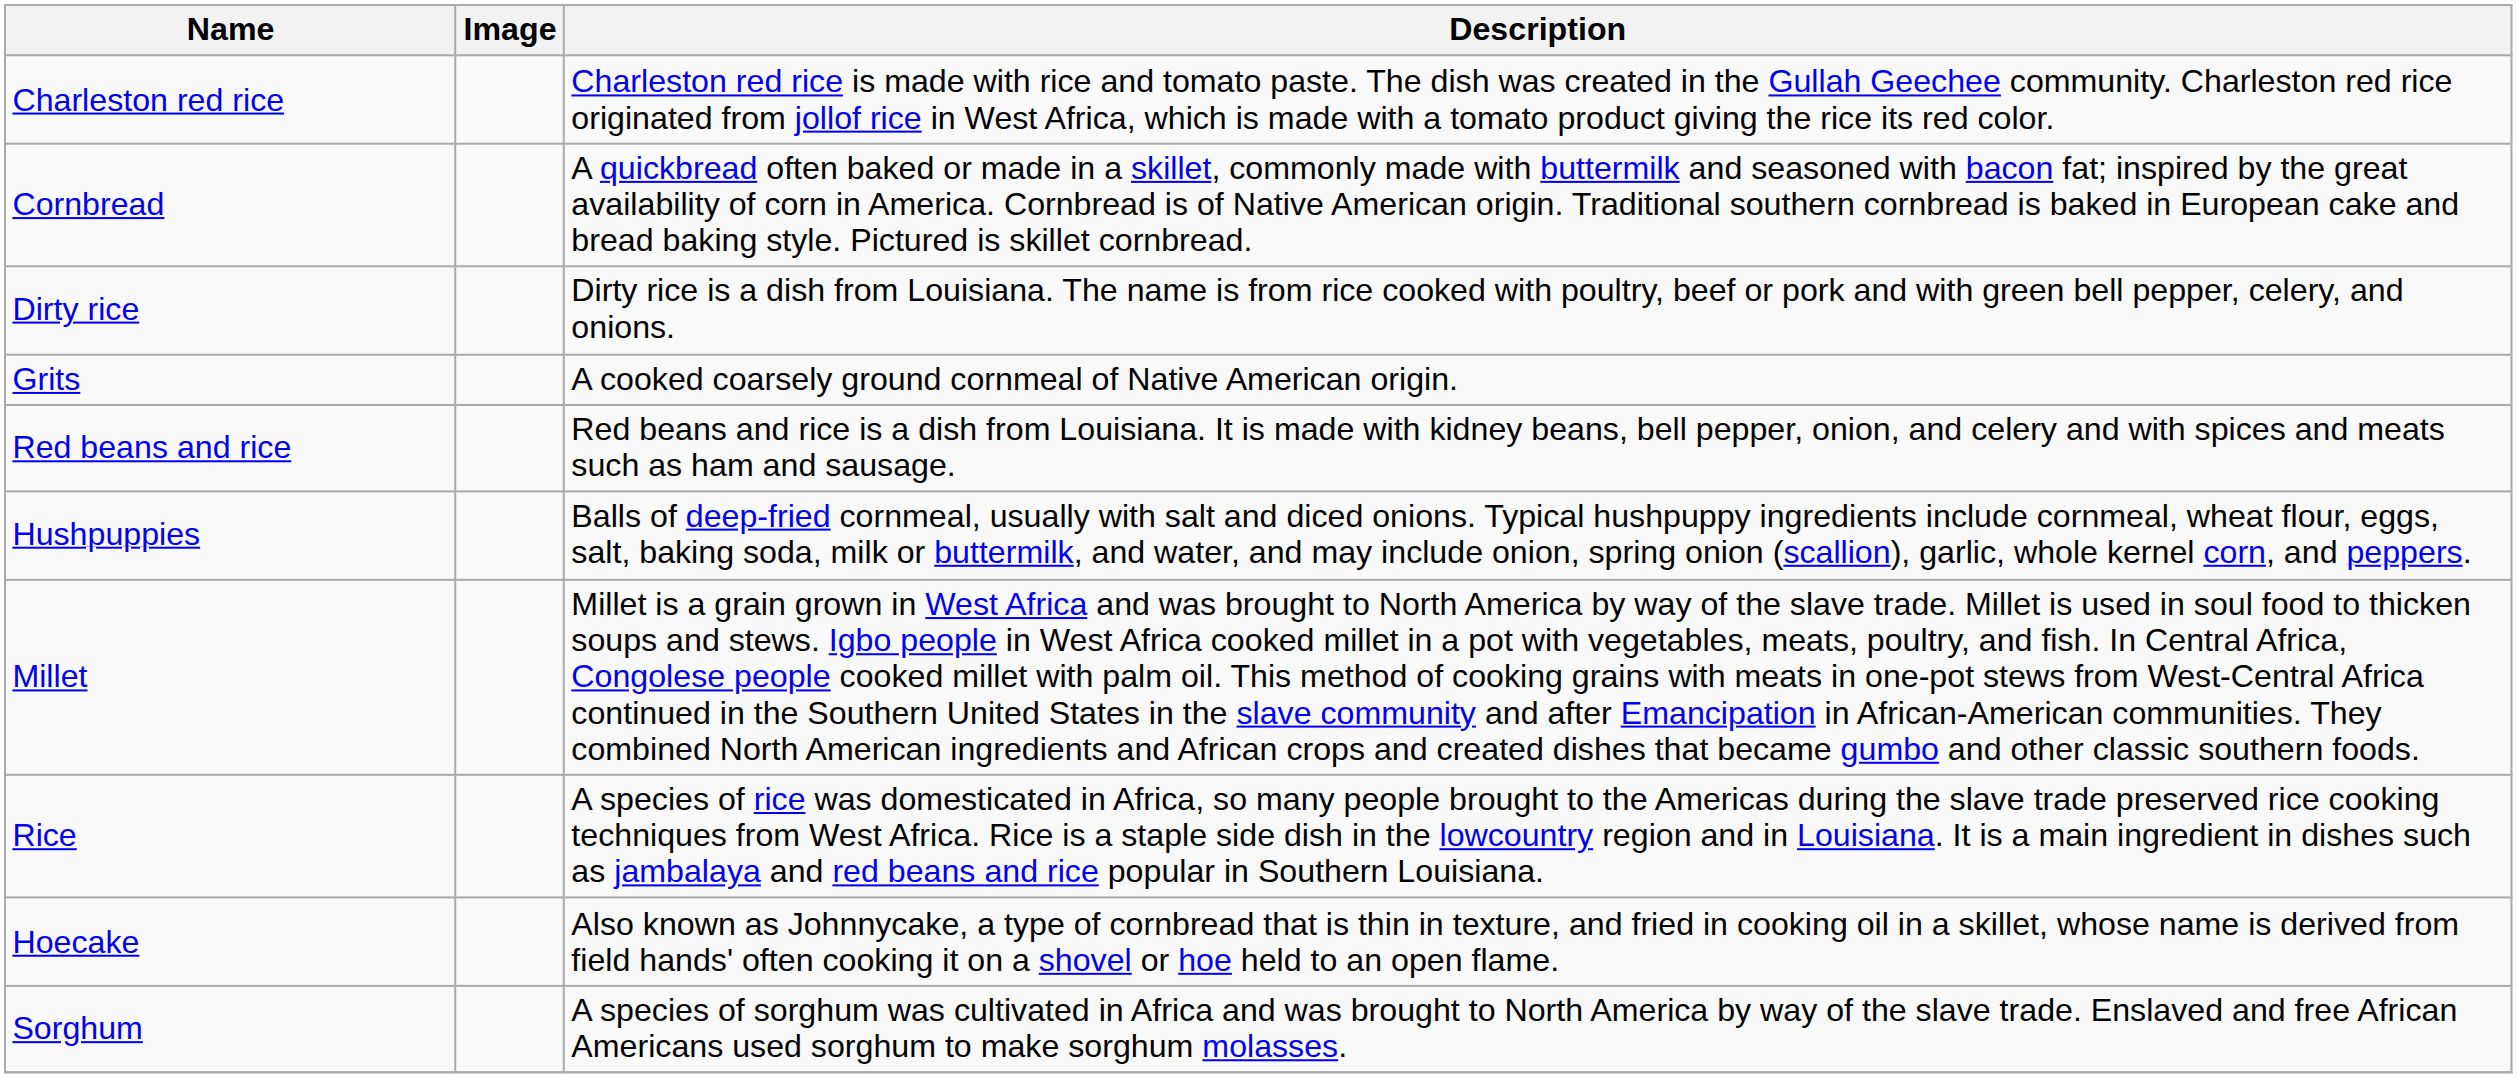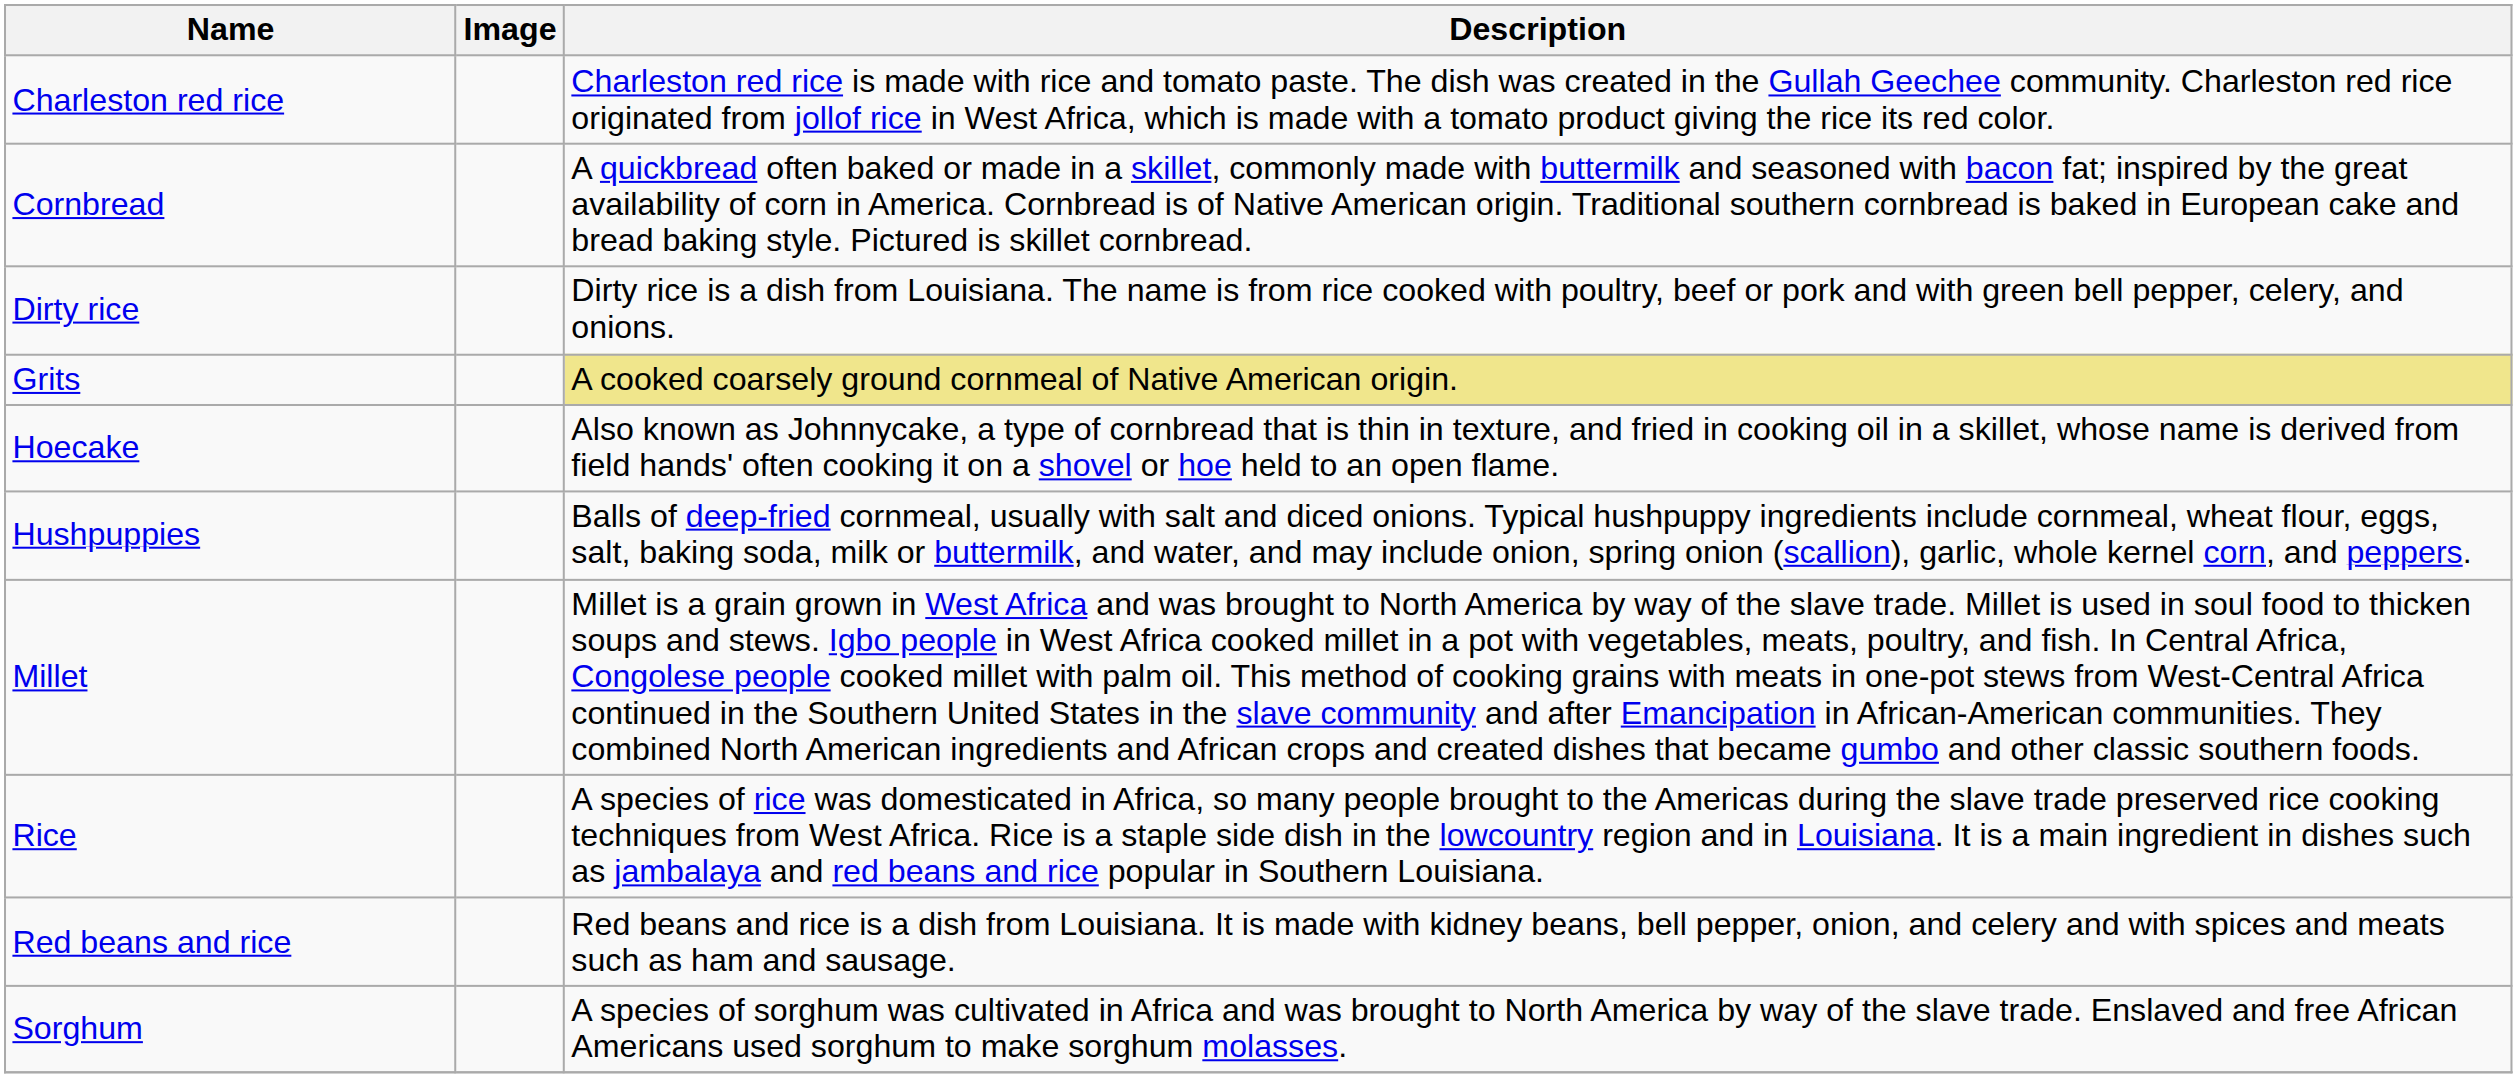Grits | Description: no background -> khaki background
rows swapped: Hoecake <-> Red beans and rice
